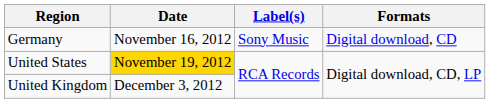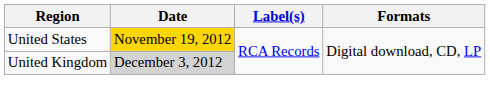- row: Germany | November 16, 2012 | Sony Music | Digital download, CD
United Kingdom | Date: no background -> lightgrey background
